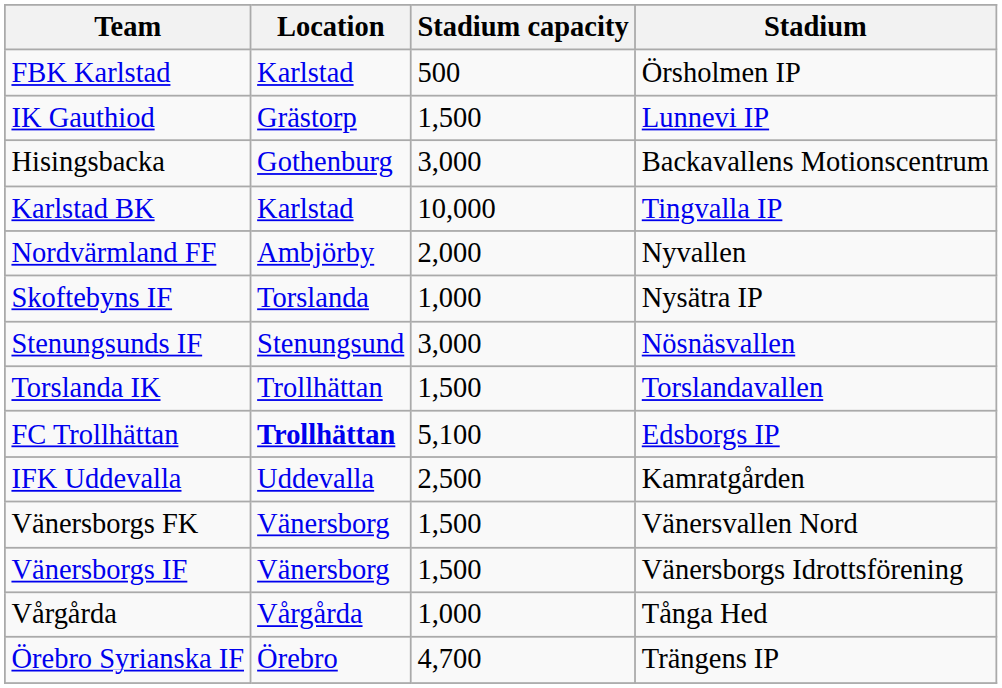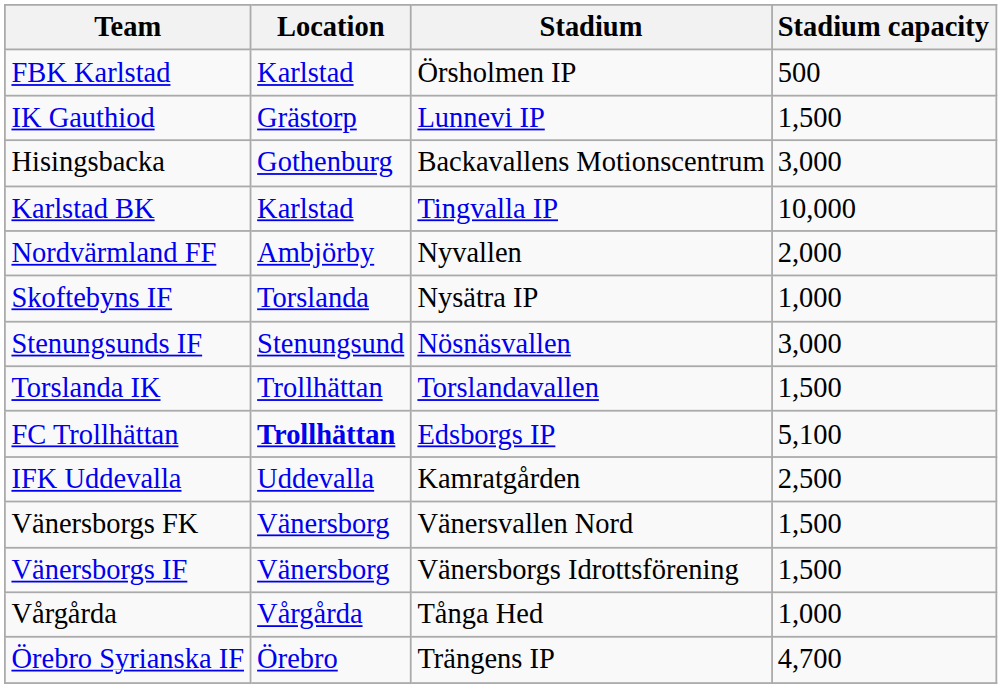columns swapped: Stadium <-> Stadium capacity
